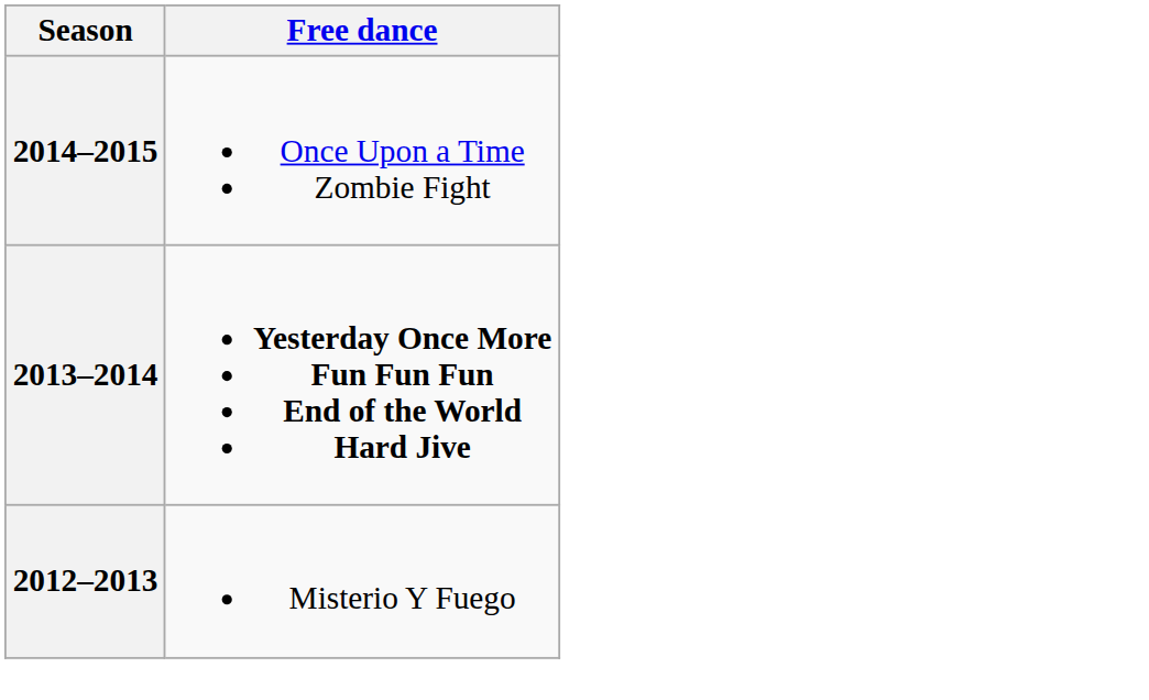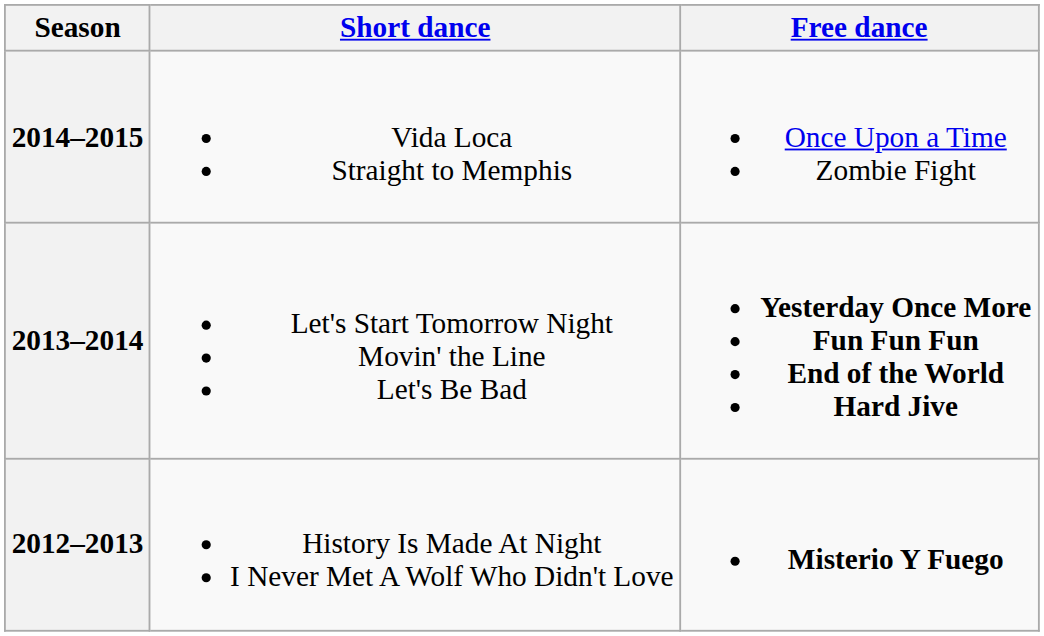+ column: Short dance | Vida Loca Straight to Memphis | Let's Start Tomorrow Night Movin' the Line Let's Be Bad | History Is Made At Night I Never Met A Wolf Who Didn't Love
2012–2013 | Free dance: normal -> bold
